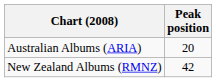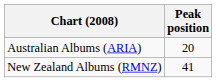New Zealand Albums (RMNZ) | Peak position: 42 -> 41
